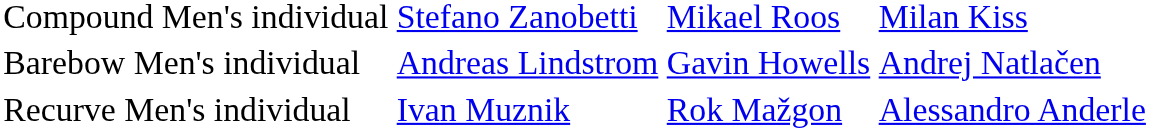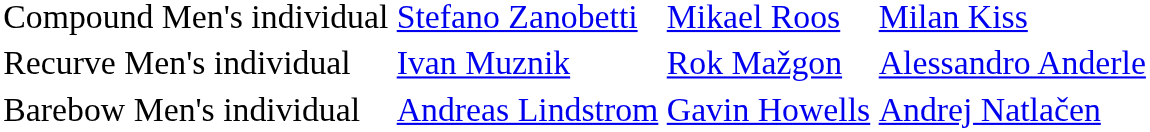rows swapped: Recurve Men's individual <-> Barebow Men's individual
